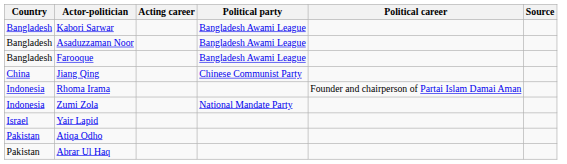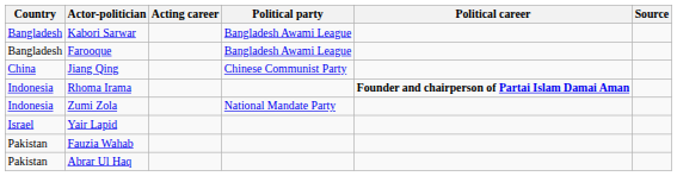- row: Bangladesh | Asaduzzaman Noor | Bangladesh Awami League
Rhoma Irama | Political career: normal -> bold
- row: Pakistan | Atiqa Odho
+ row: Pakistan | Fauzia Wahab
